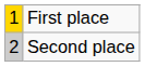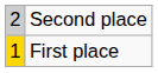rows swapped: First place <-> Second place
